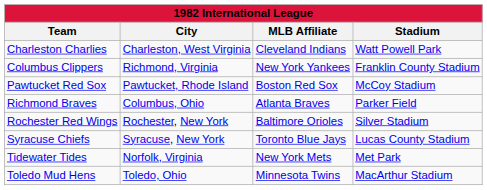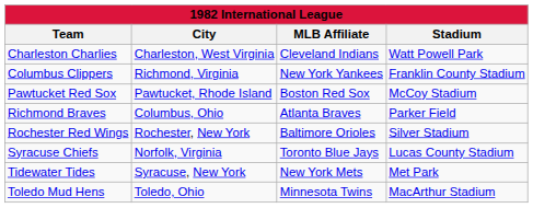Syracuse Chiefs | City: Syracuse, New York -> Norfolk, Virginia
Tidewater Tides | City: Norfolk, Virginia -> Syracuse, New York
